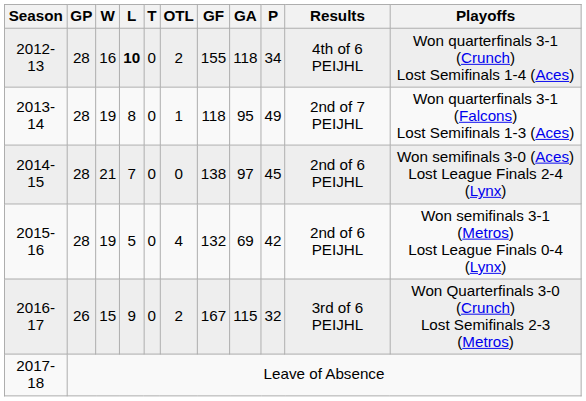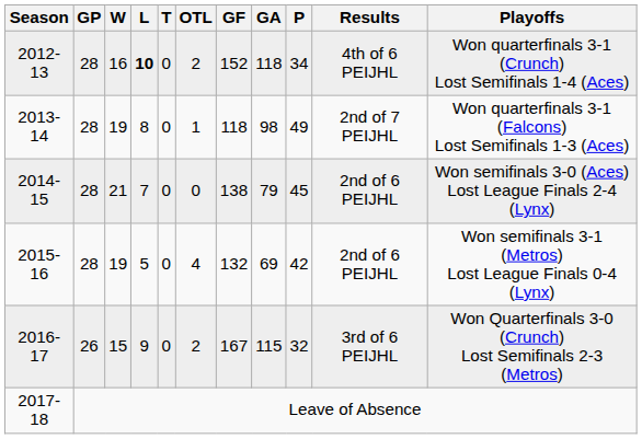2012-13 | GF: 155 -> 152
2013-14 | GA: 95 -> 98
2014-15 | GA: 97 -> 79
